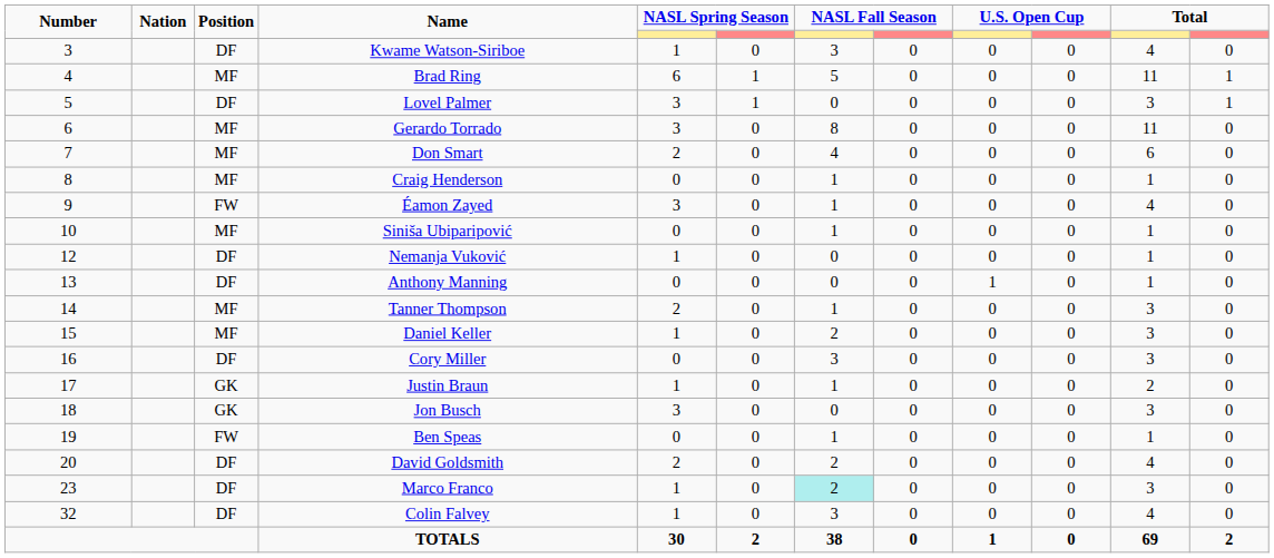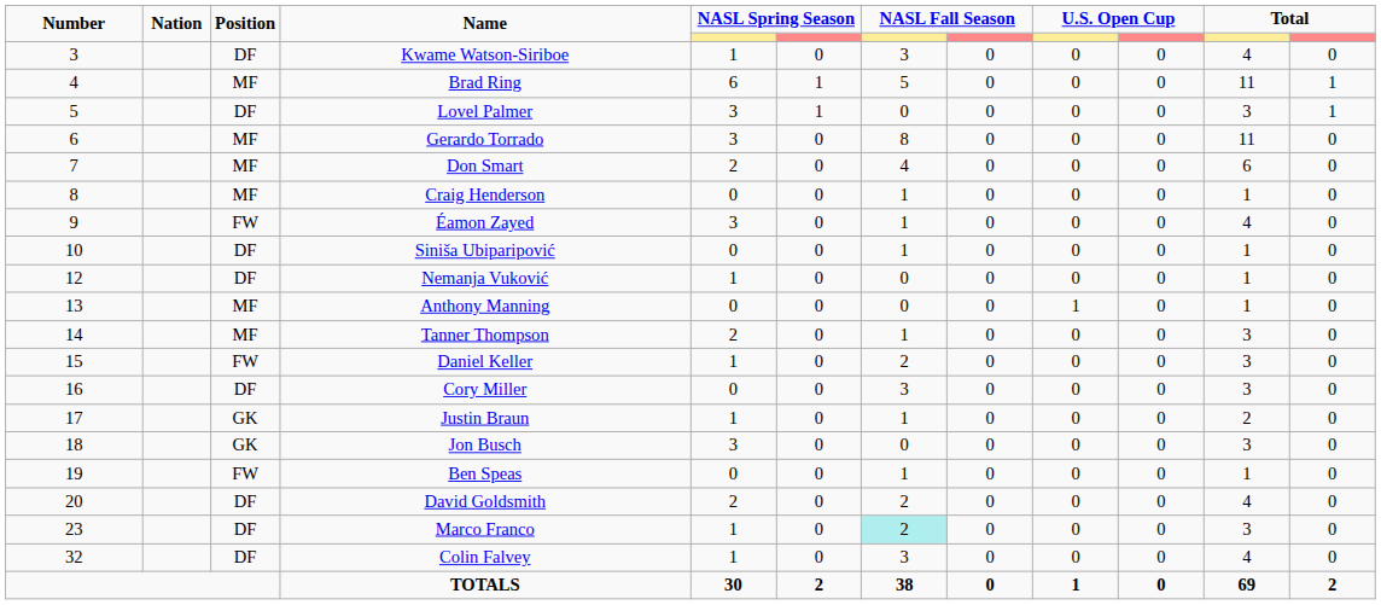Siniša Ubiparipović | Position: MF -> DF
Anthony Manning | Position: DF -> MF
Daniel Keller | Position: MF -> FW
